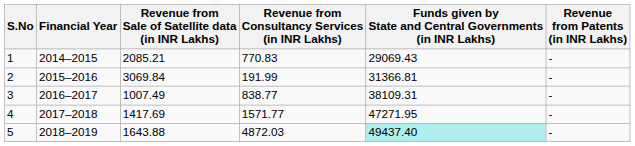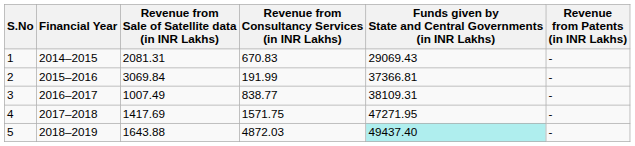1 | Revenue from Sale of Satellite data (in INR Lakhs): 2085.21 -> 2081.31
1 | Revenue from Consultancy Services (in INR Lakhs): 770.83 -> 670.83
2 | Funds given by State and Central Governments (in INR Lakhs): 31366.81 -> 37366.81
4 | Revenue from Consultancy Services (in INR Lakhs): 1571.77 -> 1571.75
